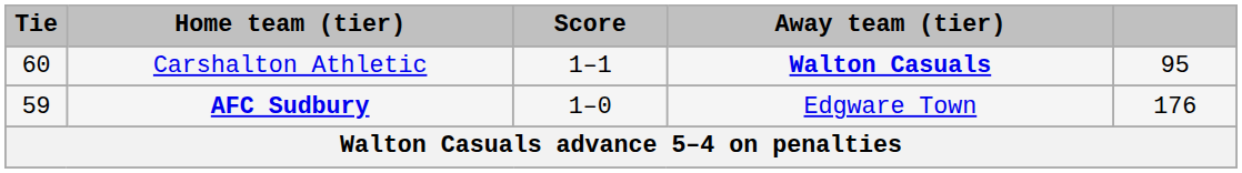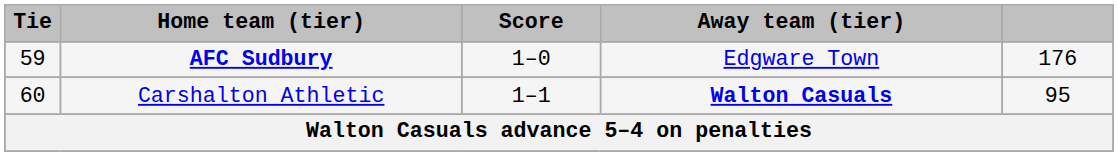rows swapped: AFC Sudbury <-> Carshalton Athletic
